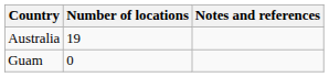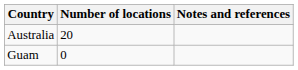Australia | Number of locations: 19 -> 20
